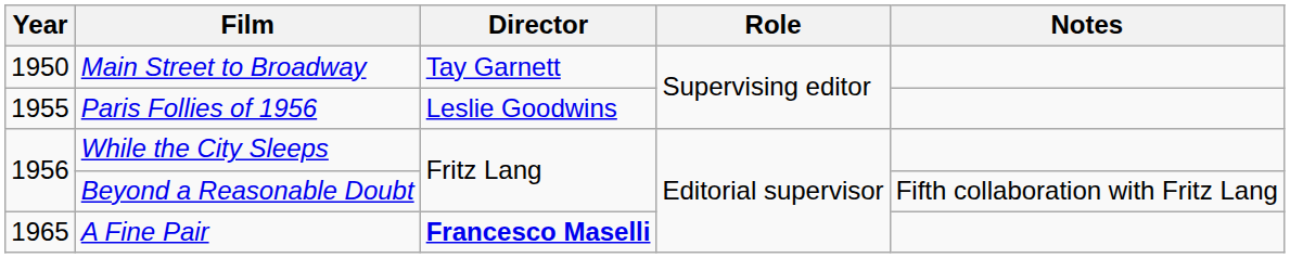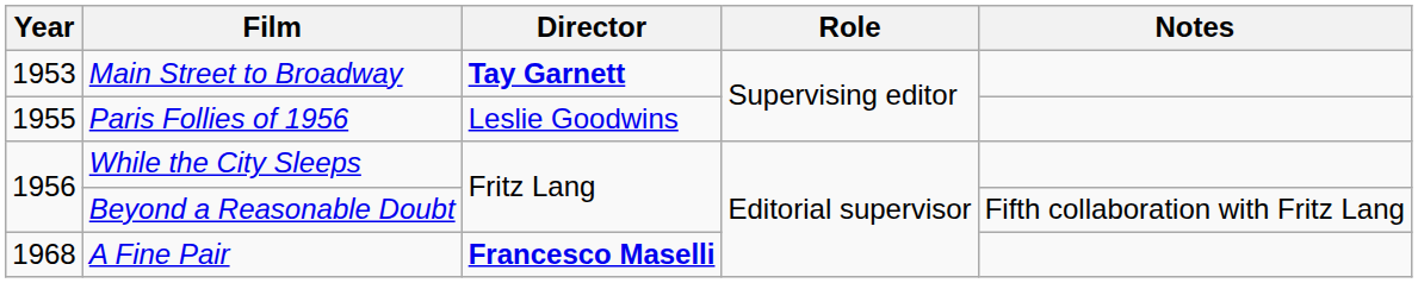Main Street to Broadway | Year: 1950 -> 1953
Main Street to Broadway | Director: normal -> bold
A Fine Pair | Year: 1965 -> 1968
